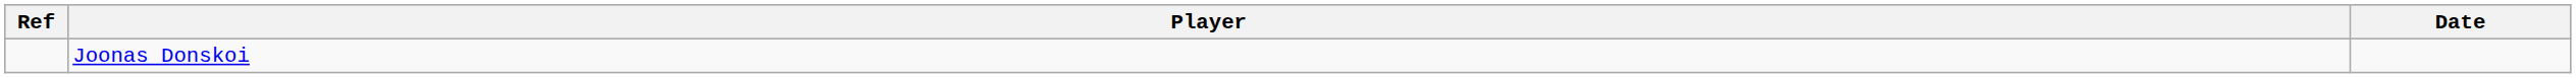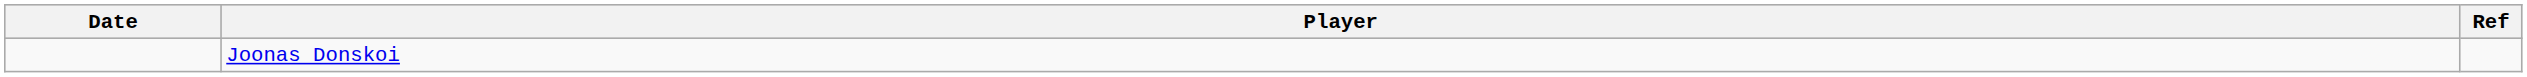columns swapped: Date <-> Ref
